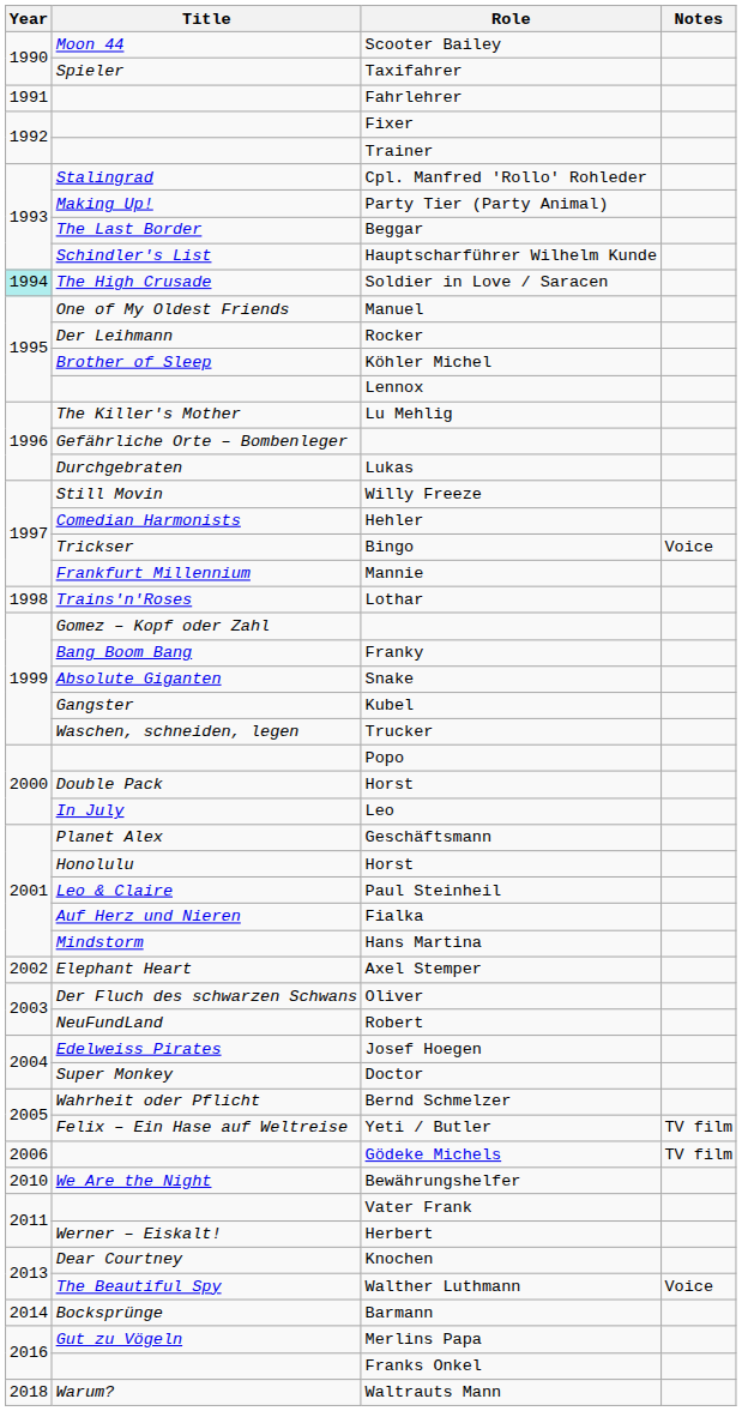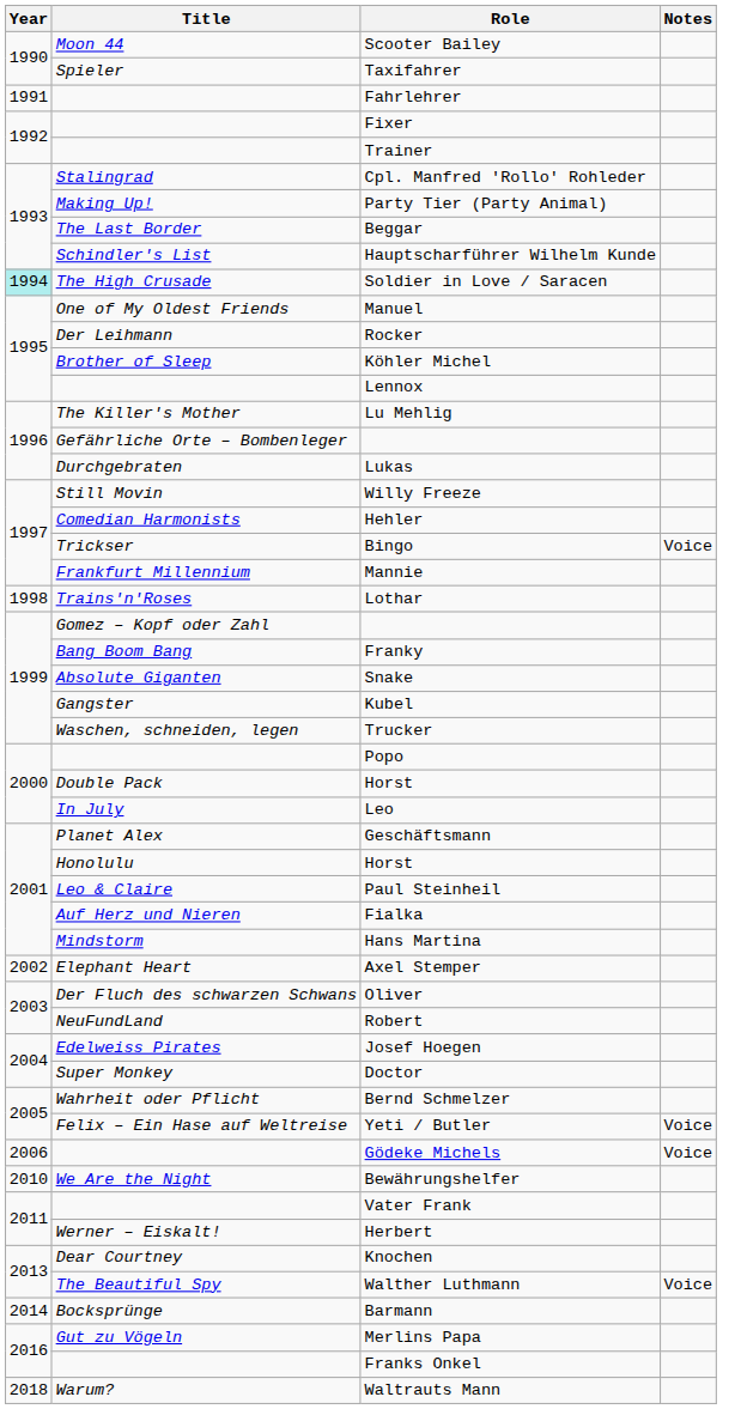Yeti / Butler | Notes: TV film -> Voice
Gödeke Michels | Notes: TV film -> Voice
